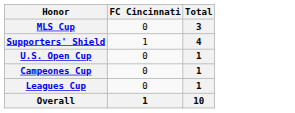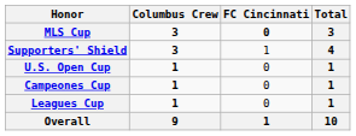+ column: Columbus Crew | 3 | 3 | 1 | 1 | 1 | 9
MLS Cup | FC Cincinnati: normal -> bold
